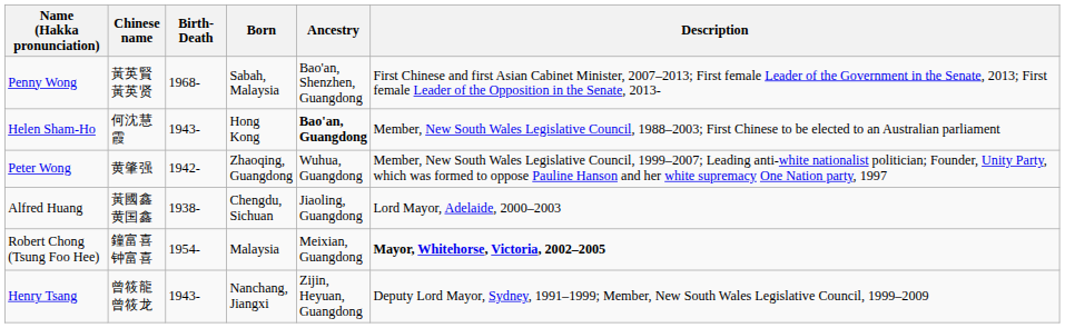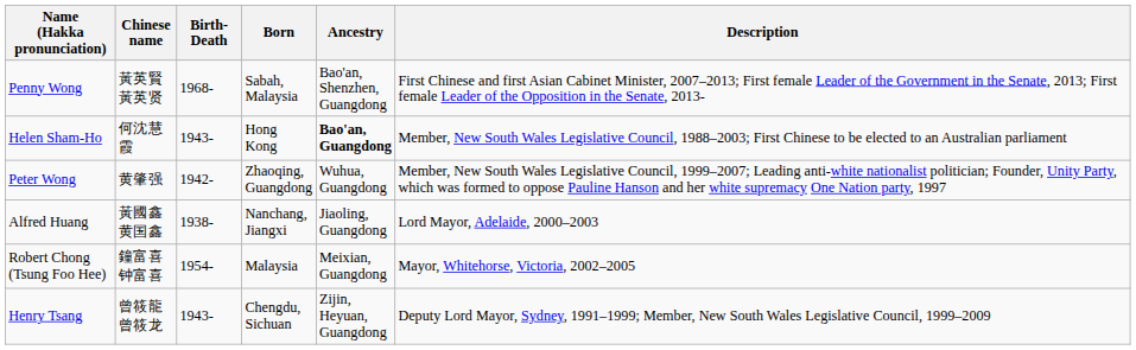Alfred Huang | Born: Chengdu, Sichuan -> Nanchang, Jiangxi
Robert Chong (Tsung Foo Hee) | Description: bold -> normal
Henry Tsang | Born: Nanchang, Jiangxi -> Chengdu, Sichuan
